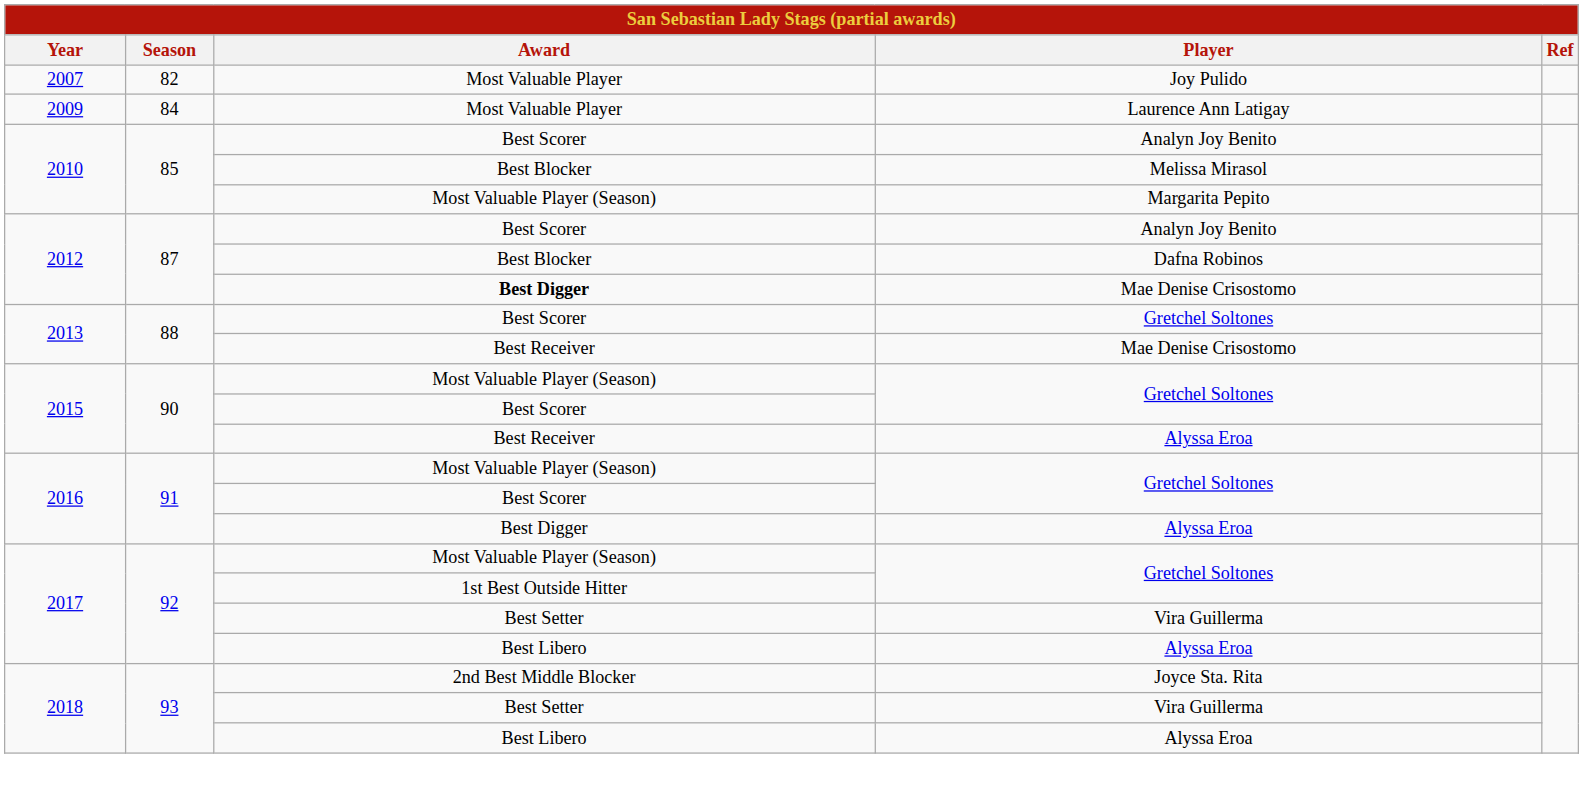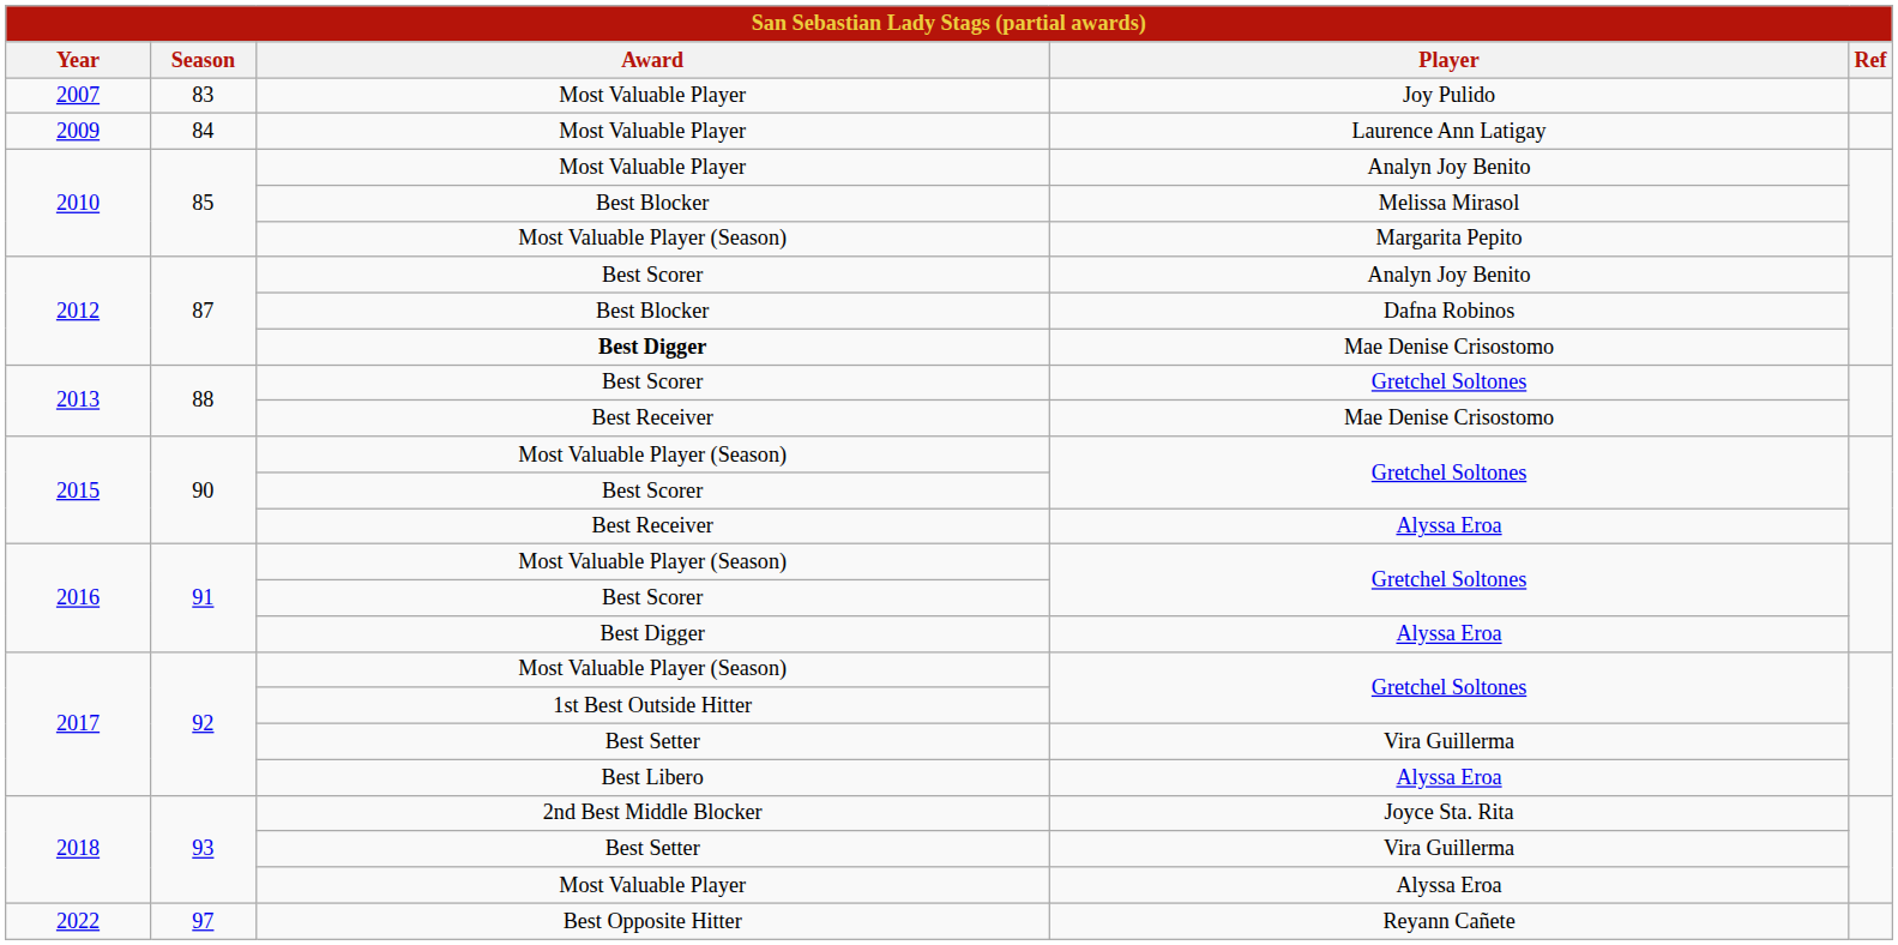Joy Pulido | Season: 82 -> 83
2010 / Analyn Joy Benito | Award: Best Scorer -> Most Valuable Player
2018 / Alyssa Eroa | Award: Best Libero -> Most Valuable Player
+ row: 2022 | 97 | Best Opposite Hitter | Reyann Cañete
